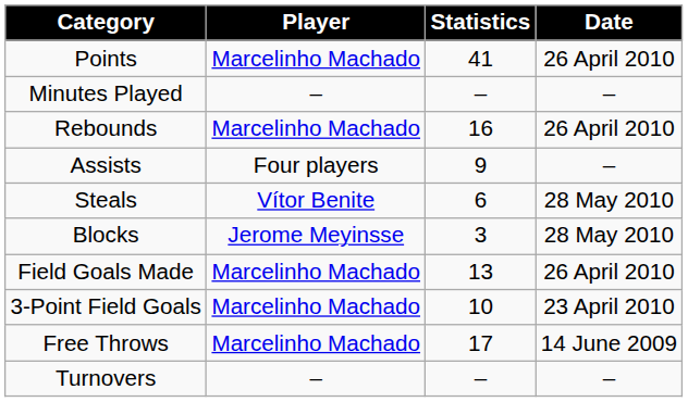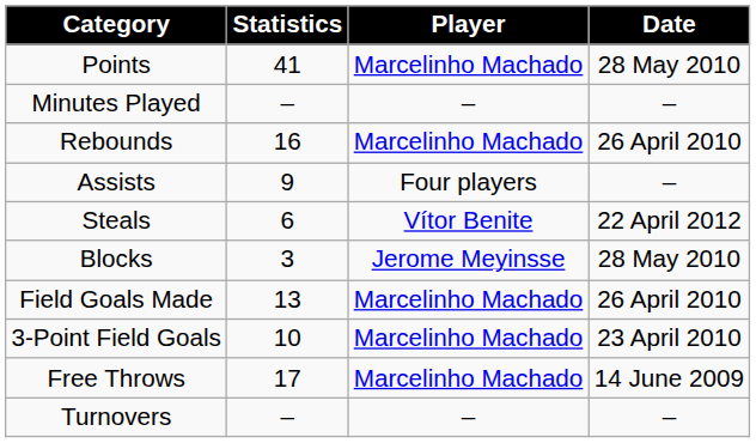columns swapped: Player <-> Statistics
Points | Date: 26 April 2010 -> 28 May 2010
Steals | Date: 28 May 2010 -> 22 April 2012
